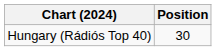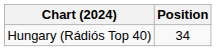Hungary (Rádiós Top 40) | Position: 30 -> 34
